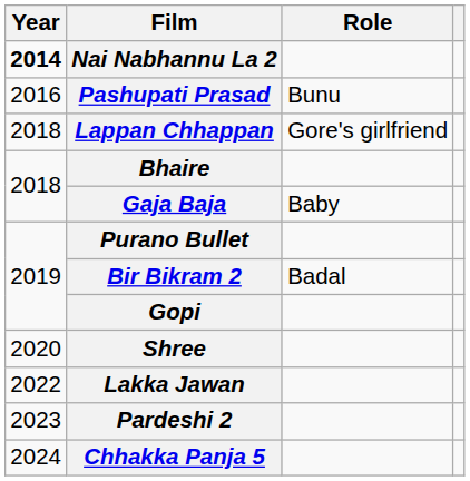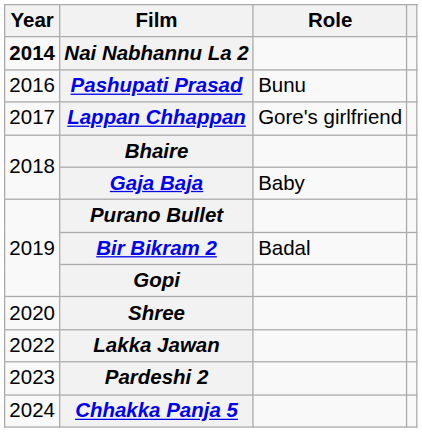Lappan Chhappan | Year: 2018 -> 2017
